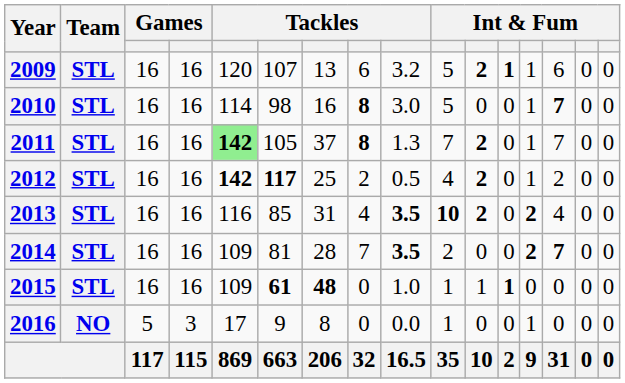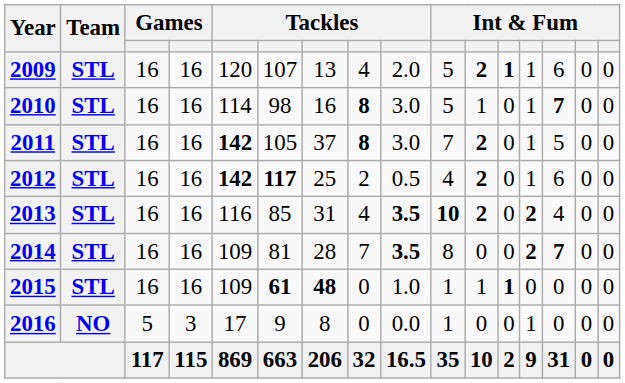2009 | column 8: 6 -> 4
2009 | column 9: 3.2 -> 2.0
2010 | column 11: 0 -> 1
2011 | column 5: lightgreen background -> no background
2011 | column 9: 1.3 -> 3.0
2011 | column 14: 7 -> 5
2012 | column 14: 2 -> 6
2014 | column 10: 2 -> 8
